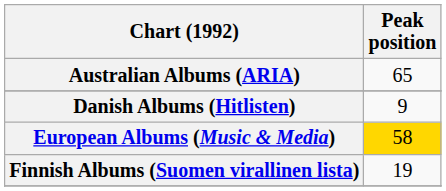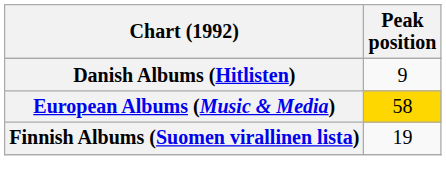- row: Australian Albums (ARIA) | 65
